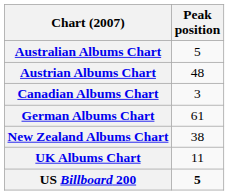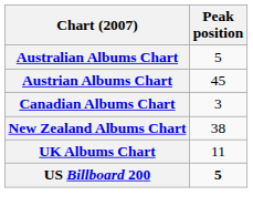Austrian Albums Chart | Peak position: 48 -> 45
- row: German Albums Chart | 61
